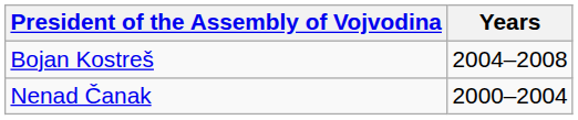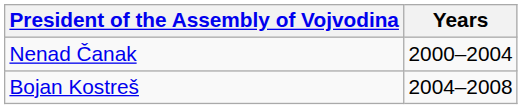rows swapped: Nenad Čanak <-> Bojan Kostreš
